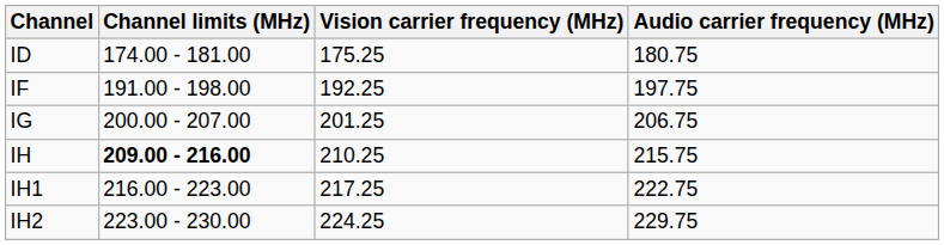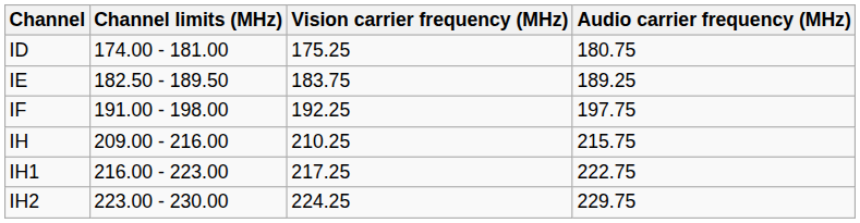+ row: IE | 182.50 - 189.50 | 183.75 | 189.25
- row: IG | 200.00 - 207.00 | 201.25 | 206.75
IH | Channel limits (MHz): bold -> normal
